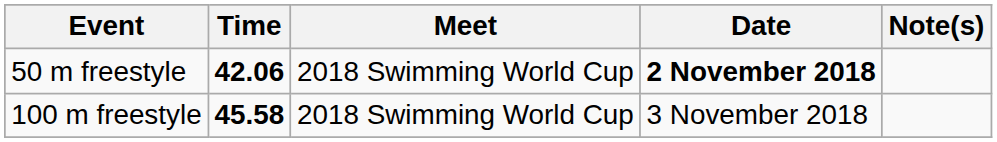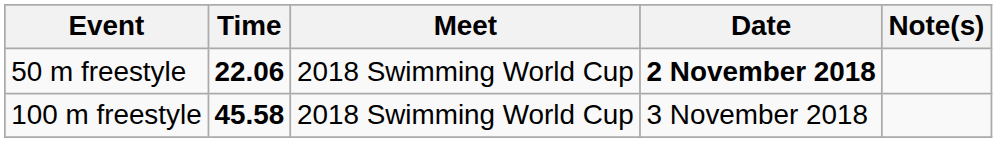50 m freestyle | Time: 42.06 -> 22.06
